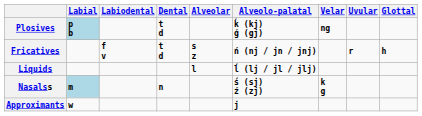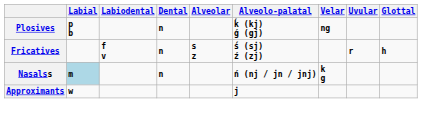Plosives | Labial: lightblue background -> no background
Plosives | Dental: t d -> n
Fricatives | Dental: t d -> n
Fricatives | Alveolo-palatal: ń (nj / jn / jnj) -> ś (sj) ź (zj)
- row: Liquids | l | ĺ (lj / jl / jlj)
Nasalss | Alveolo-palatal: ś (sj) ź (zj) -> ń (nj / jn / jnj)
